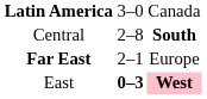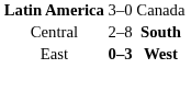- row: Far East | 2–1 | Europe
East | column 3: pink background -> no background
